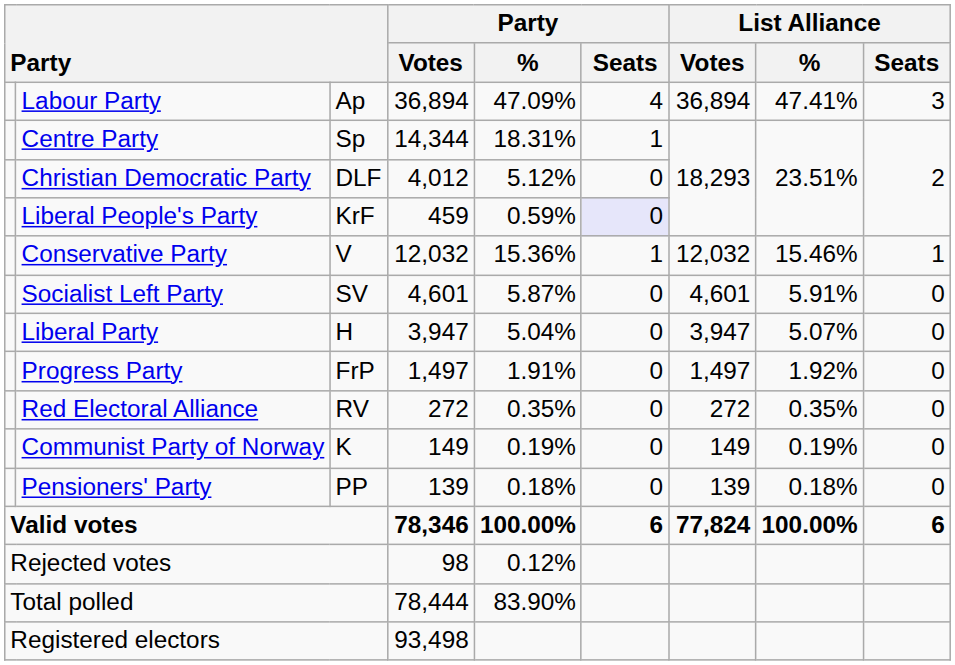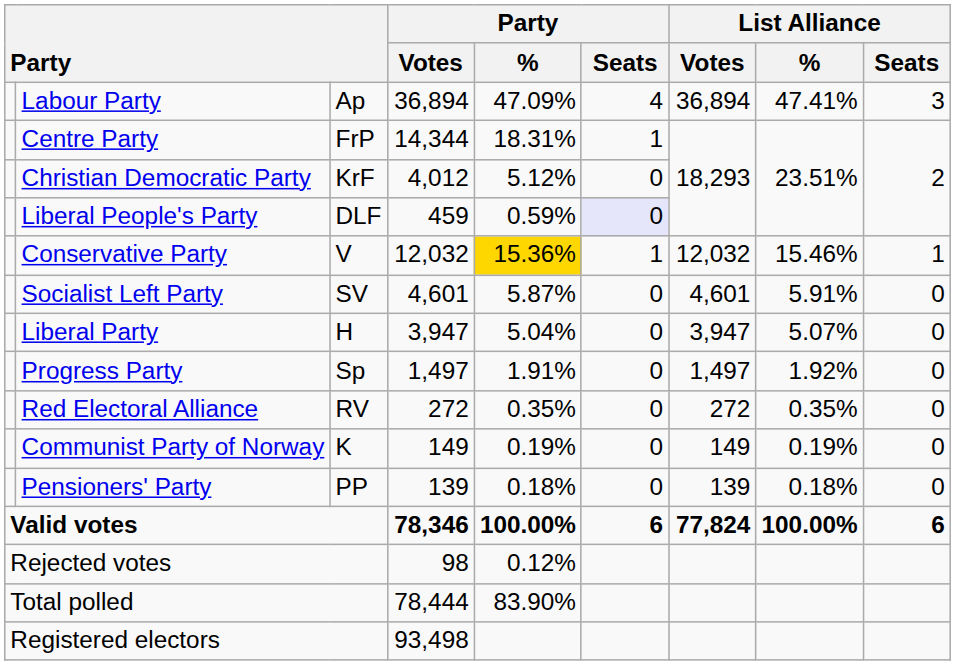Centre Party | column 3: Sp -> FrP
Christian Democratic Party | column 3: DLF -> KrF
Liberal People's Party | column 3: KrF -> DLF
Conservative Party | Party / %: no background -> gold background
Progress Party | column 3: FrP -> Sp
